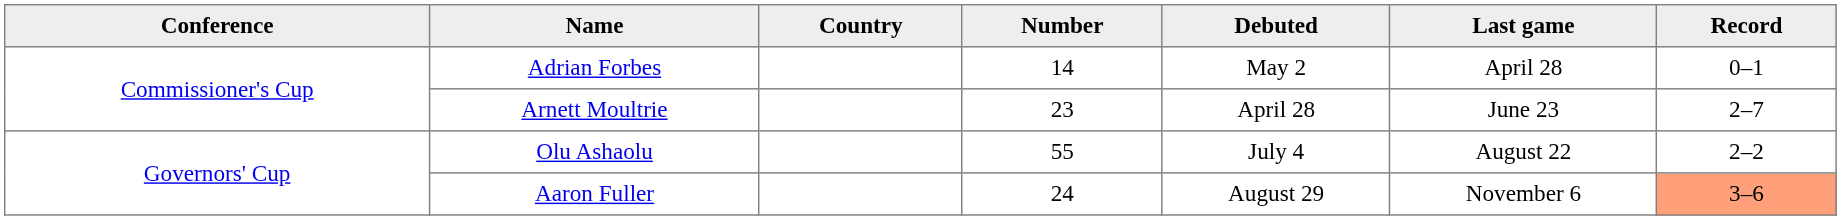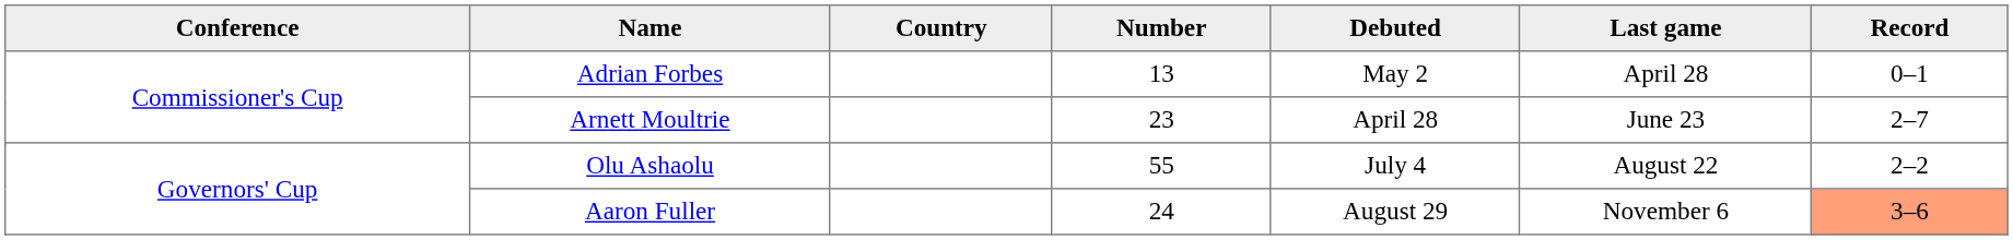Adrian Forbes | Number: 14 -> 13
